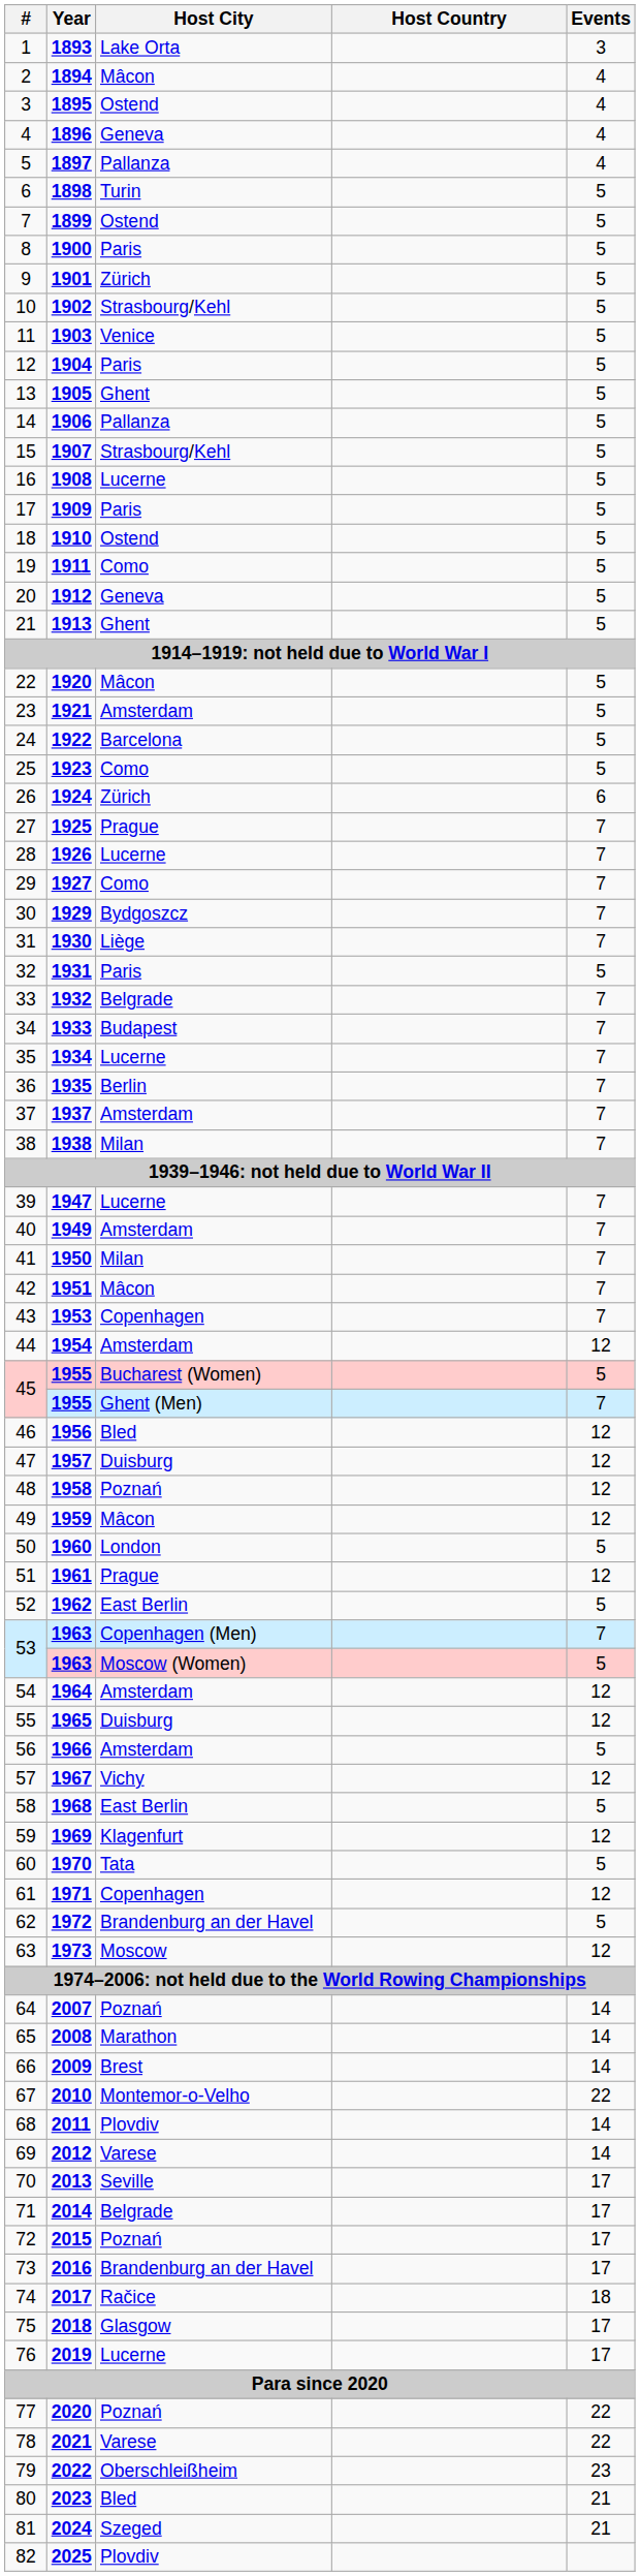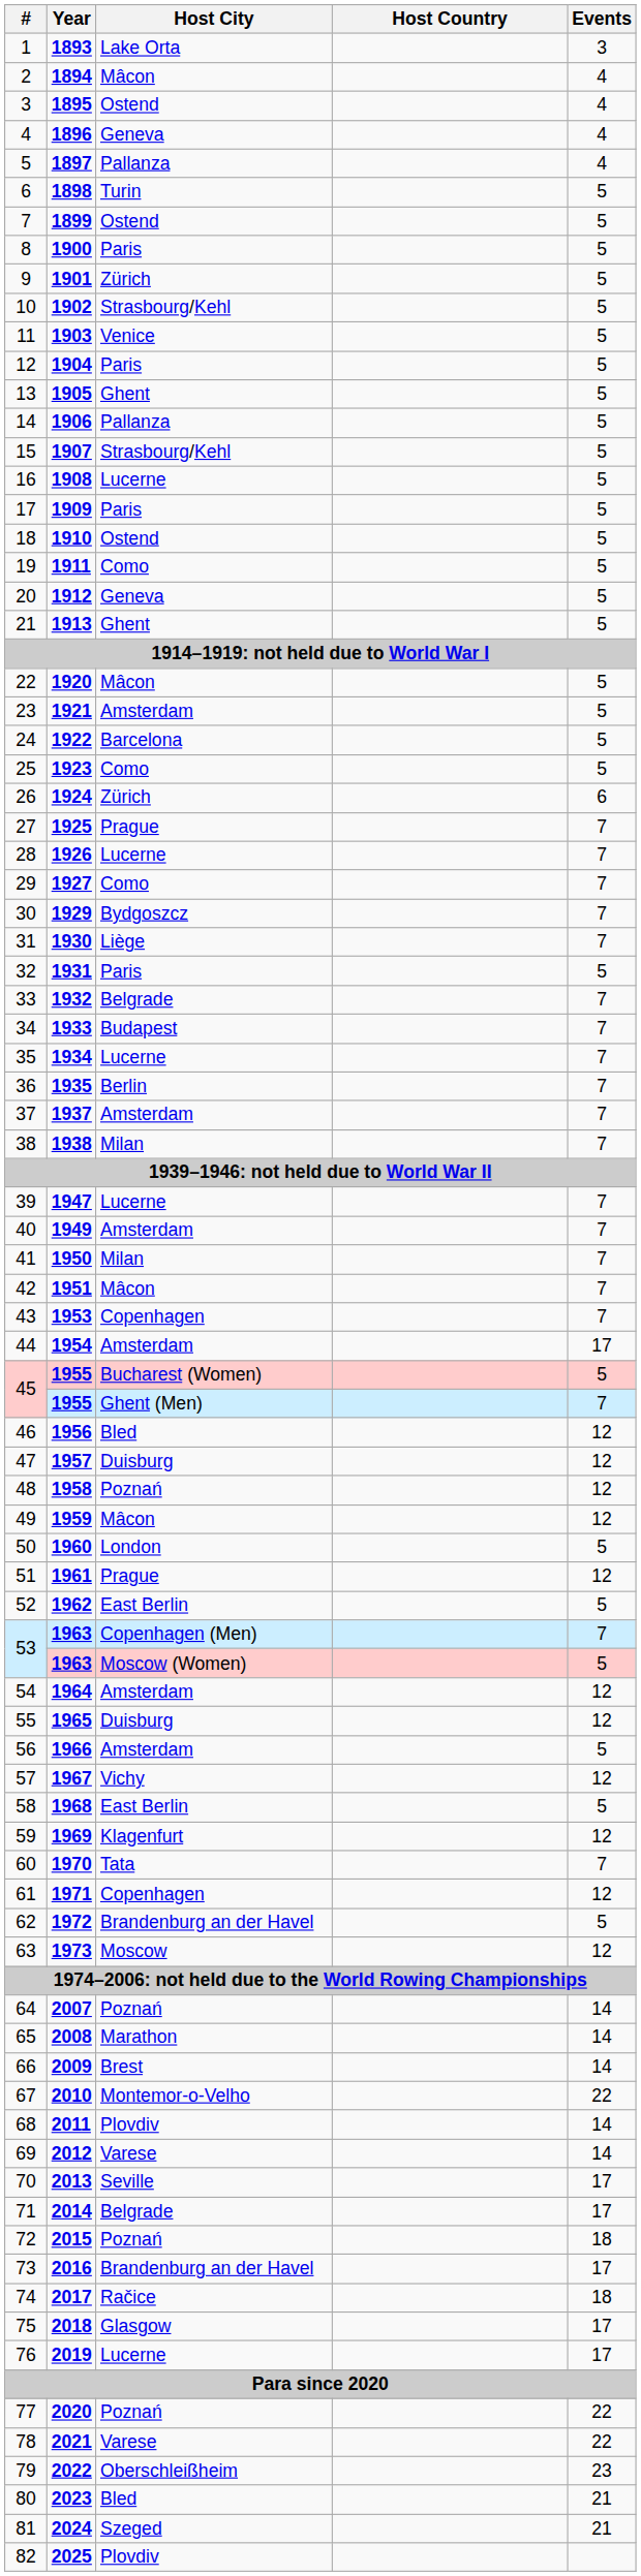44 | Events: 12 -> 17
60 | Events: 5 -> 7
72 | Events: 17 -> 18
